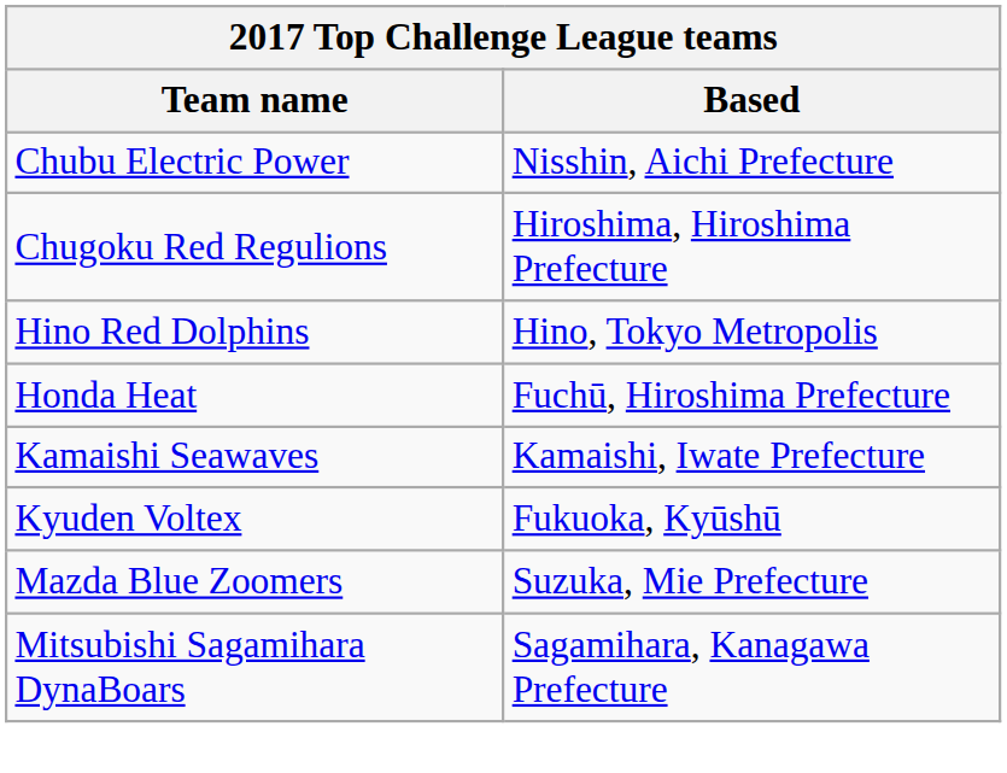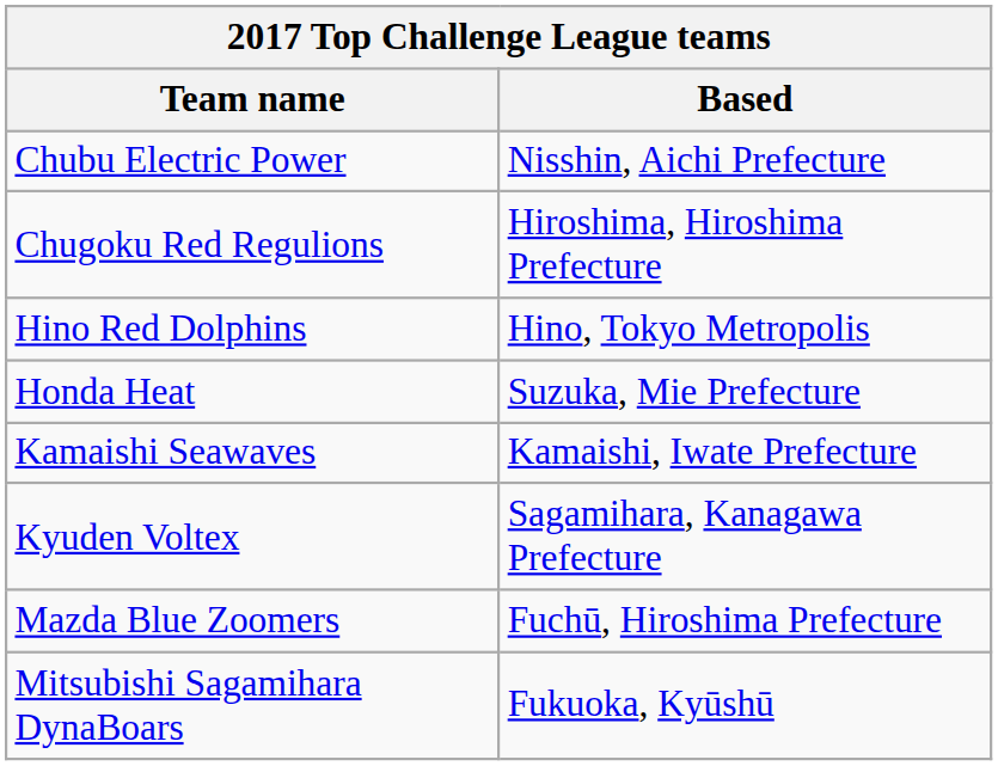Honda Heat | Based: Fuchū, Hiroshima Prefecture -> Suzuka, Mie Prefecture
Kyuden Voltex | Based: Fukuoka, Kyūshū -> Sagamihara, Kanagawa Prefecture
Mazda Blue Zoomers | Based: Suzuka, Mie Prefecture -> Fuchū, Hiroshima Prefecture
Mitsubishi Sagamihara DynaBoars | Based: Sagamihara, Kanagawa Prefecture -> Fukuoka, Kyūshū
